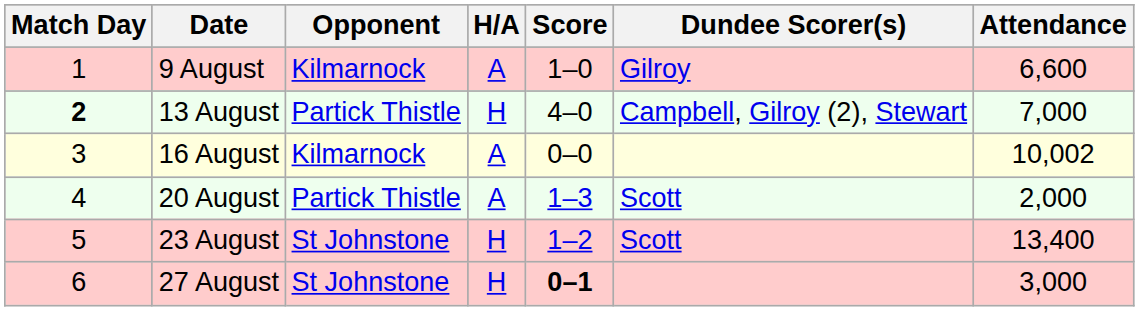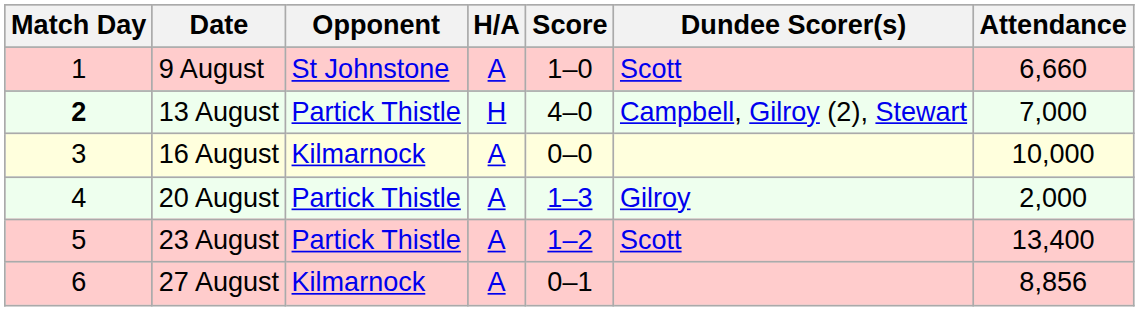9 August | Opponent: Kilmarnock -> St Johnstone
9 August | Dundee Scorer(s): Gilroy -> Scott
9 August | Attendance: 6,600 -> 6,660
16 August | Attendance: 10,002 -> 10,000
20 August | Dundee Scorer(s): Scott -> Gilroy
23 August | Opponent: St Johnstone -> Partick Thistle
23 August | H/A: H -> A
27 August | Opponent: St Johnstone -> Kilmarnock
27 August | H/A: H -> A
27 August | Score: bold -> normal
27 August | Attendance: 3,000 -> 8,856
